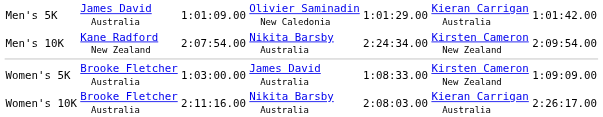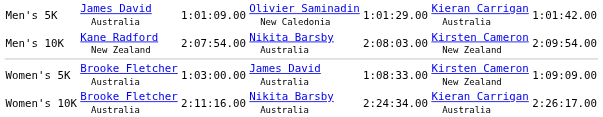Men's 10K | column 5: 2:24:34.00 -> 2:08:03.00
Women's 10K | column 5: 2:08:03.00 -> 2:24:34.00
